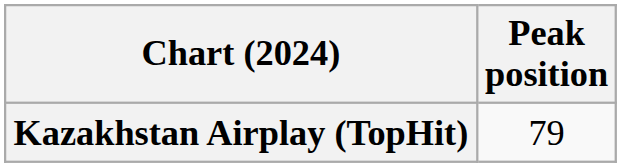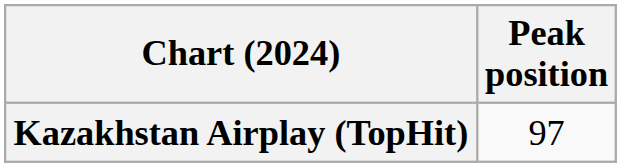Kazakhstan Airplay (TopHit) | Peak position: 79 -> 97
